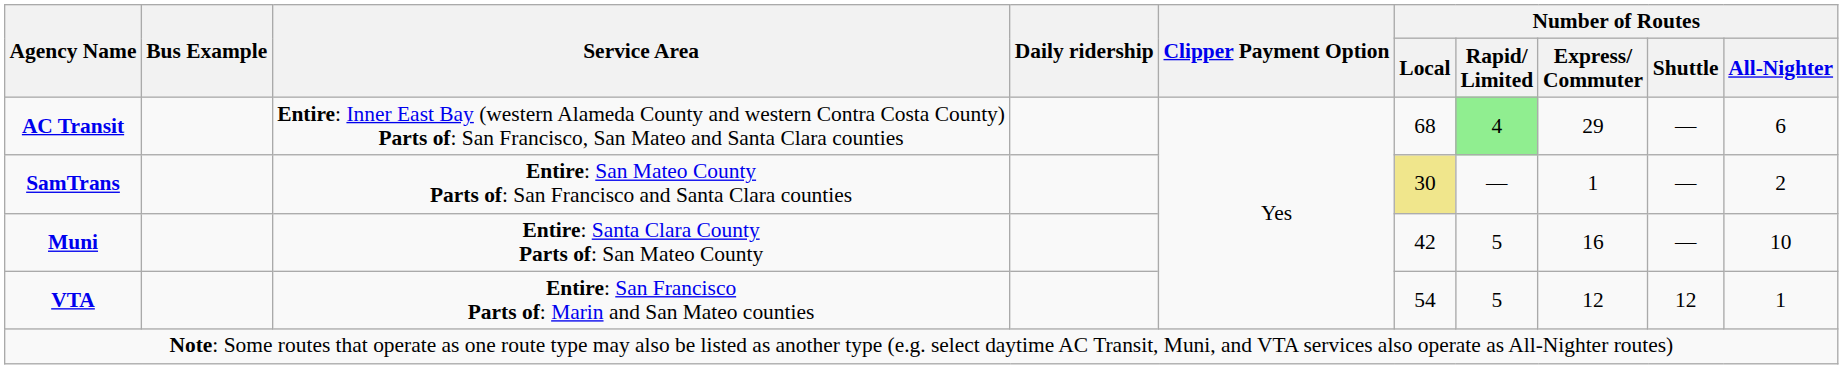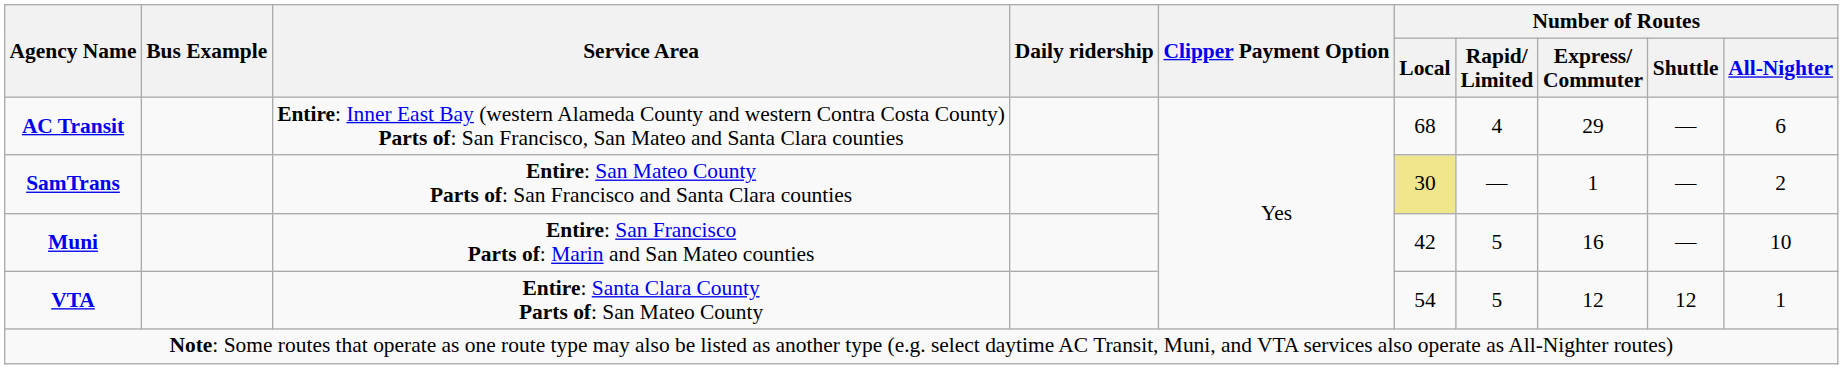AC Transit | Number of Routes / Rapid/ Limited: lightgreen background -> no background
Muni | Service Area: Entire: Santa Clara County Parts of: San Mateo County -> Entire: San Francisco Parts of: Marin and San Mateo counties
VTA | Service Area: Entire: San Francisco Parts of: Marin and San Mateo counties -> Entire: Santa Clara County Parts of: San Mateo County
